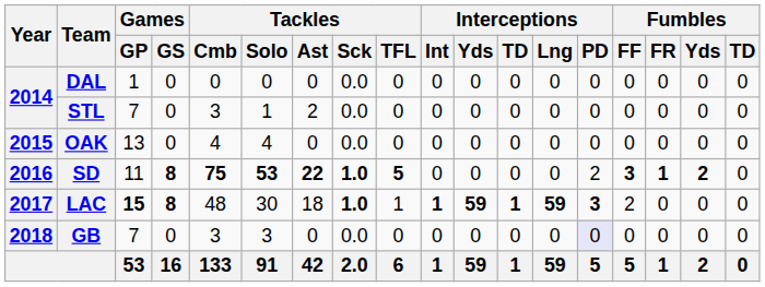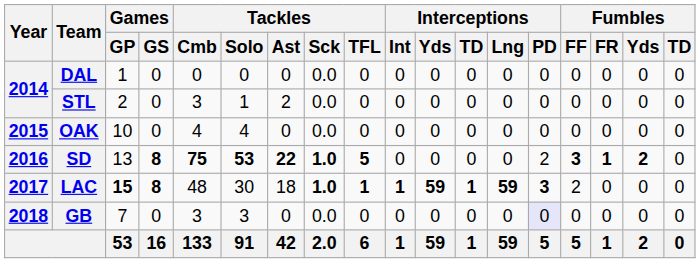STL | Games / GP: 7 -> 2
OAK | Games / GP: 13 -> 10
SD | Games / GP: 11 -> 13
LAC | Tackles / TFL: normal -> bold
